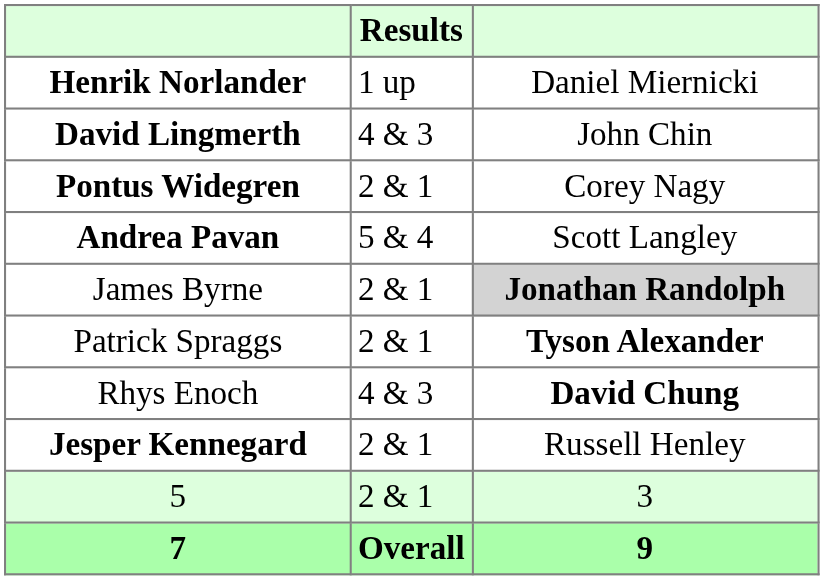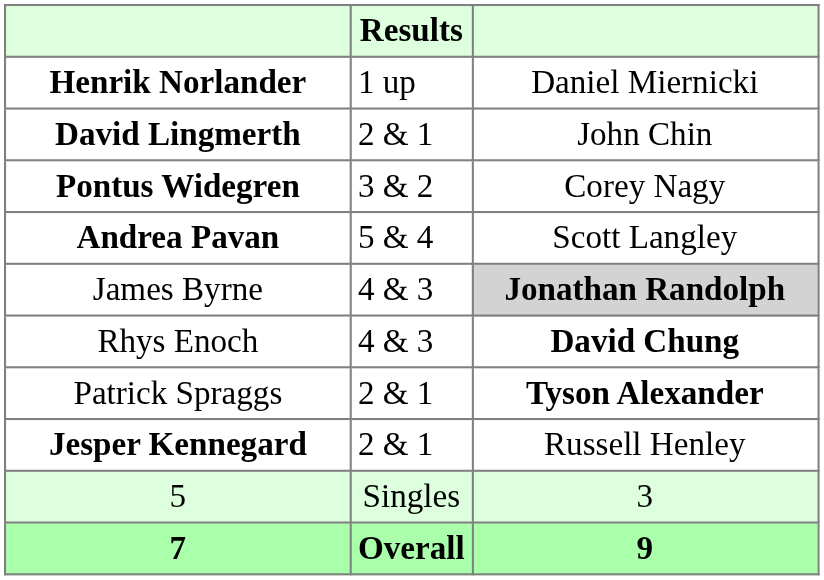David Lingmerth | Results: 4 & 3 -> 2 & 1
Pontus Widegren | Results: 2 & 1 -> 3 & 2
James Byrne | Results: 2 & 1 -> 4 & 3
rows swapped: Rhys Enoch <-> Patrick Spraggs
5 | Results: 2 & 1 -> Singles
